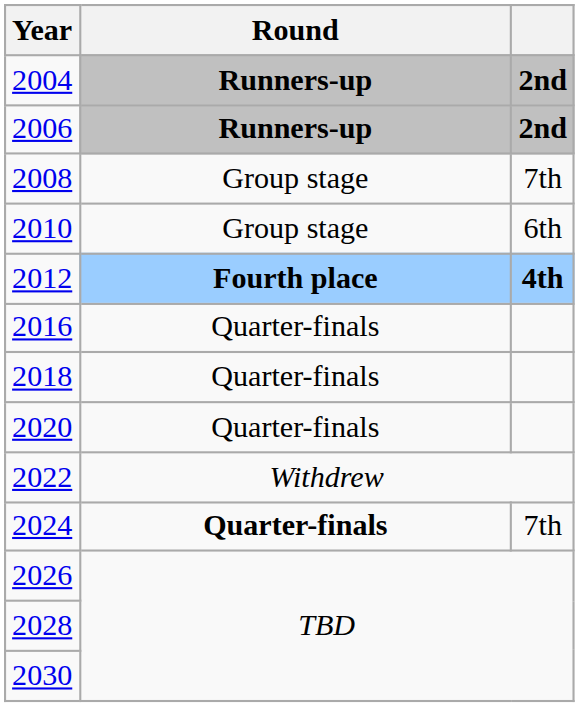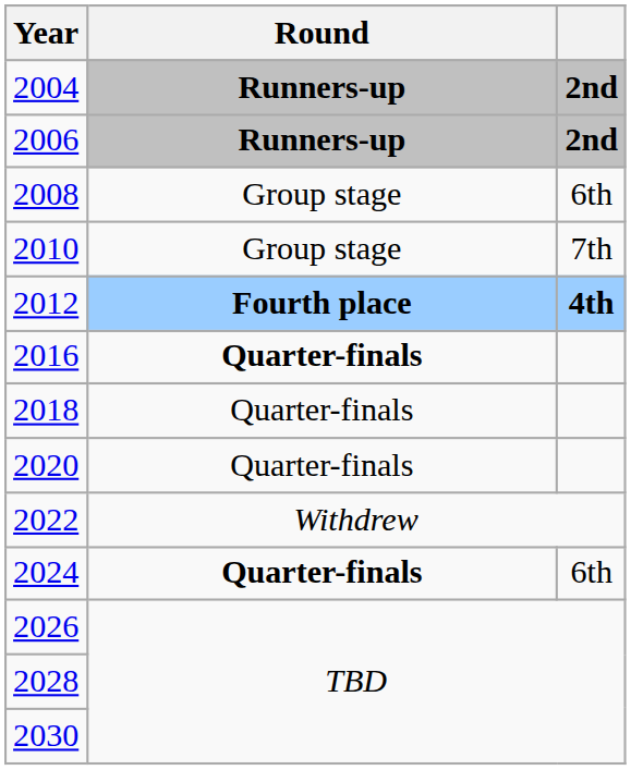2008 | column 3: 7th -> 6th
2010 | column 3: 6th -> 7th
2016 | Round: normal -> bold
2024 | column 3: 7th -> 6th
